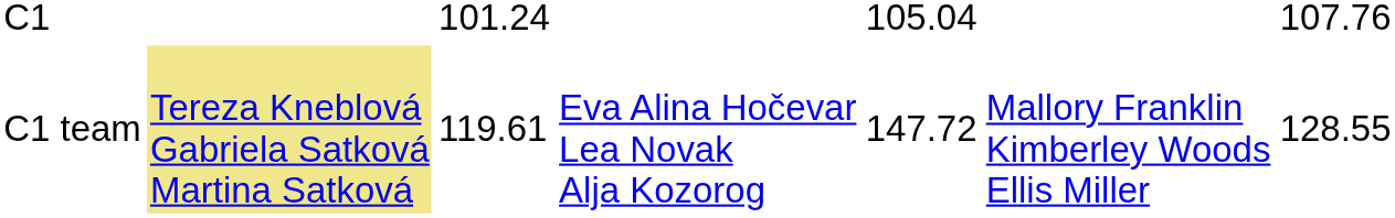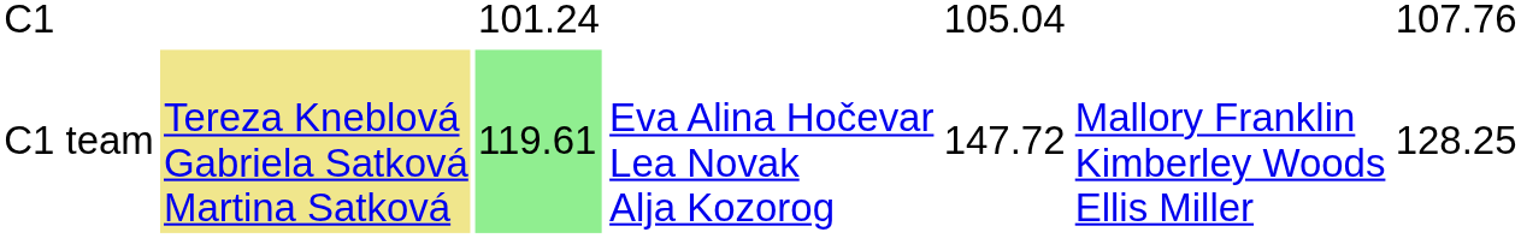C1 team | column 3: no background -> lightgreen background
C1 team | column 7: 128.55 -> 128.25
